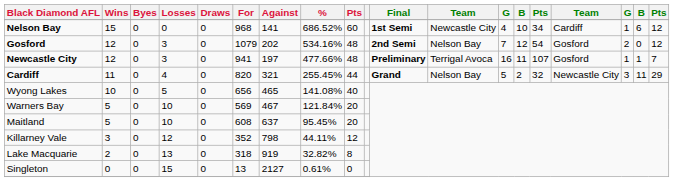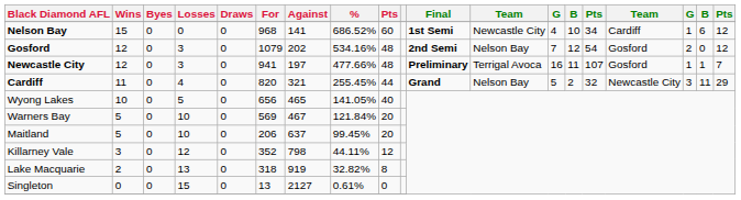Wyong Lakes | %: 141.08% -> 141.05%
Maitland | For: 608 -> 206
Maitland | %: 95.45% -> 99.45%
